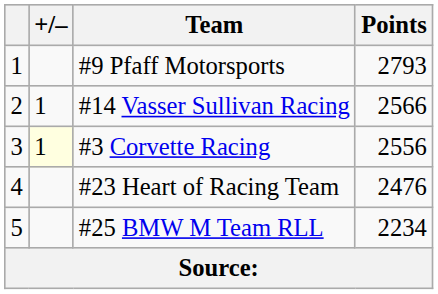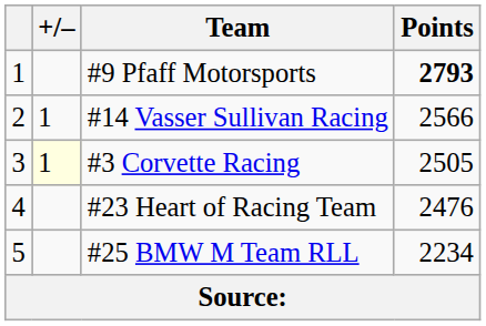#9 Pfaff Motorsports | Points: normal -> bold
#3 Corvette Racing | Points: 2556 -> 2505
